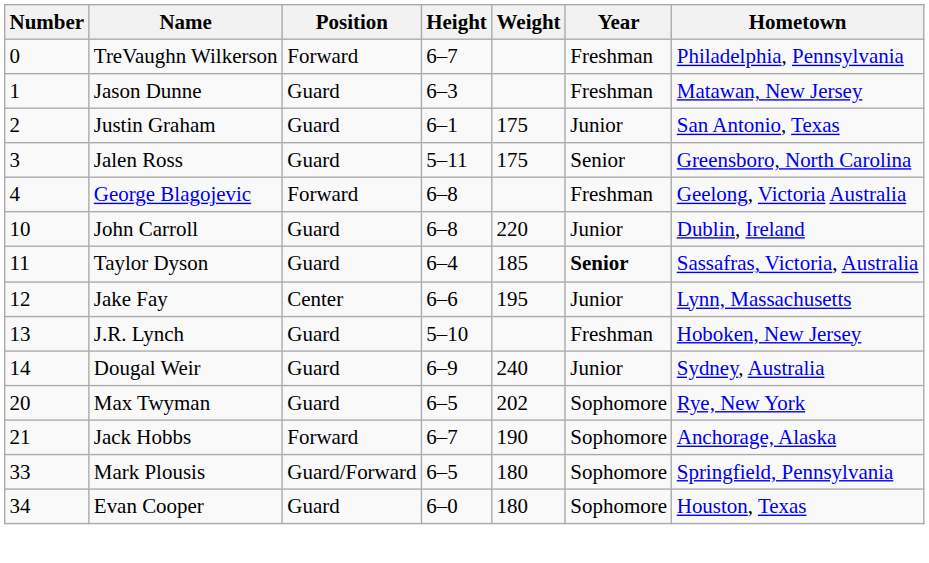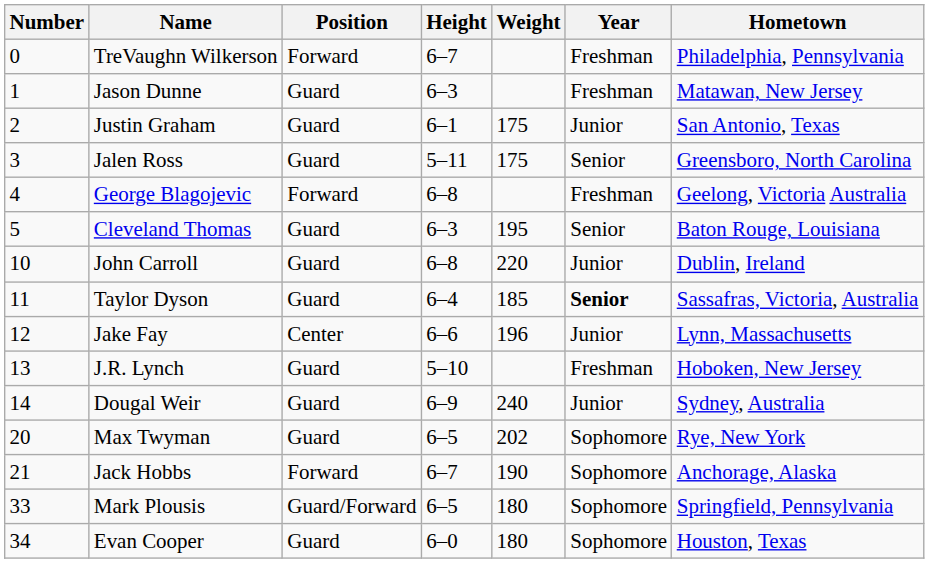+ row: 5 | Cleveland Thomas | Guard | 6–3 | 195 | Senior | Baton Rouge, Louisiana
Jake Fay | Weight: 195 -> 196
